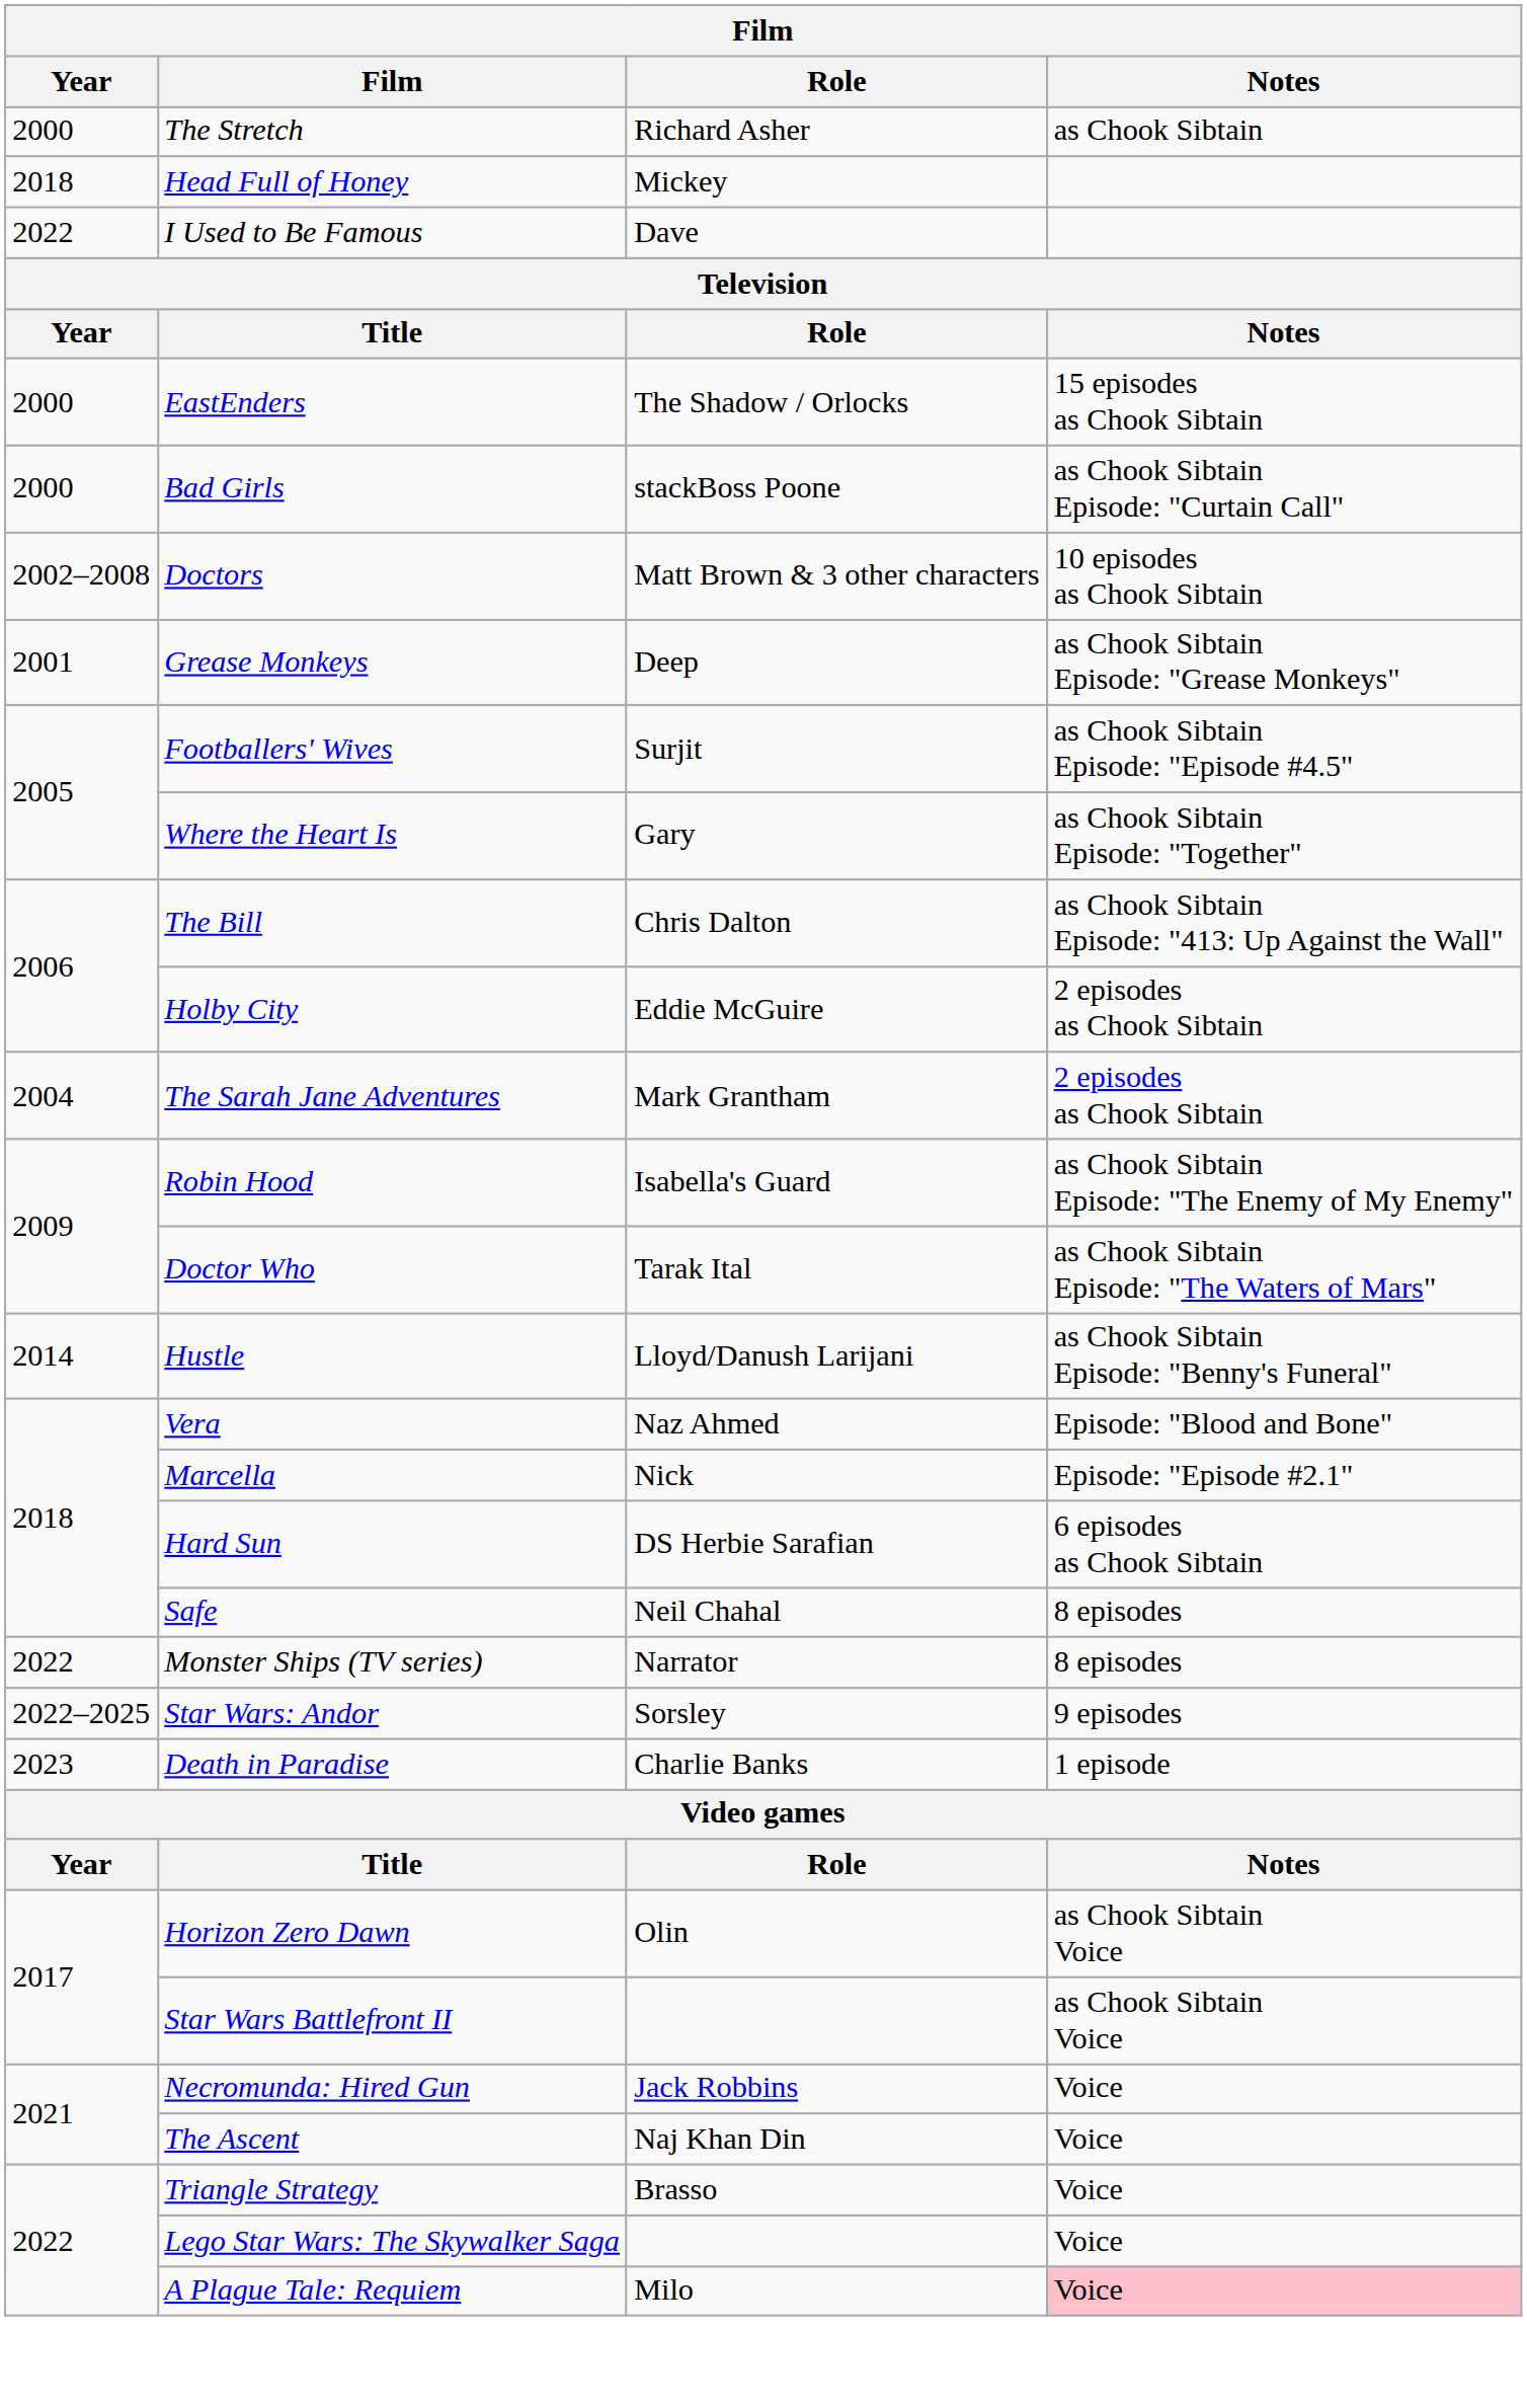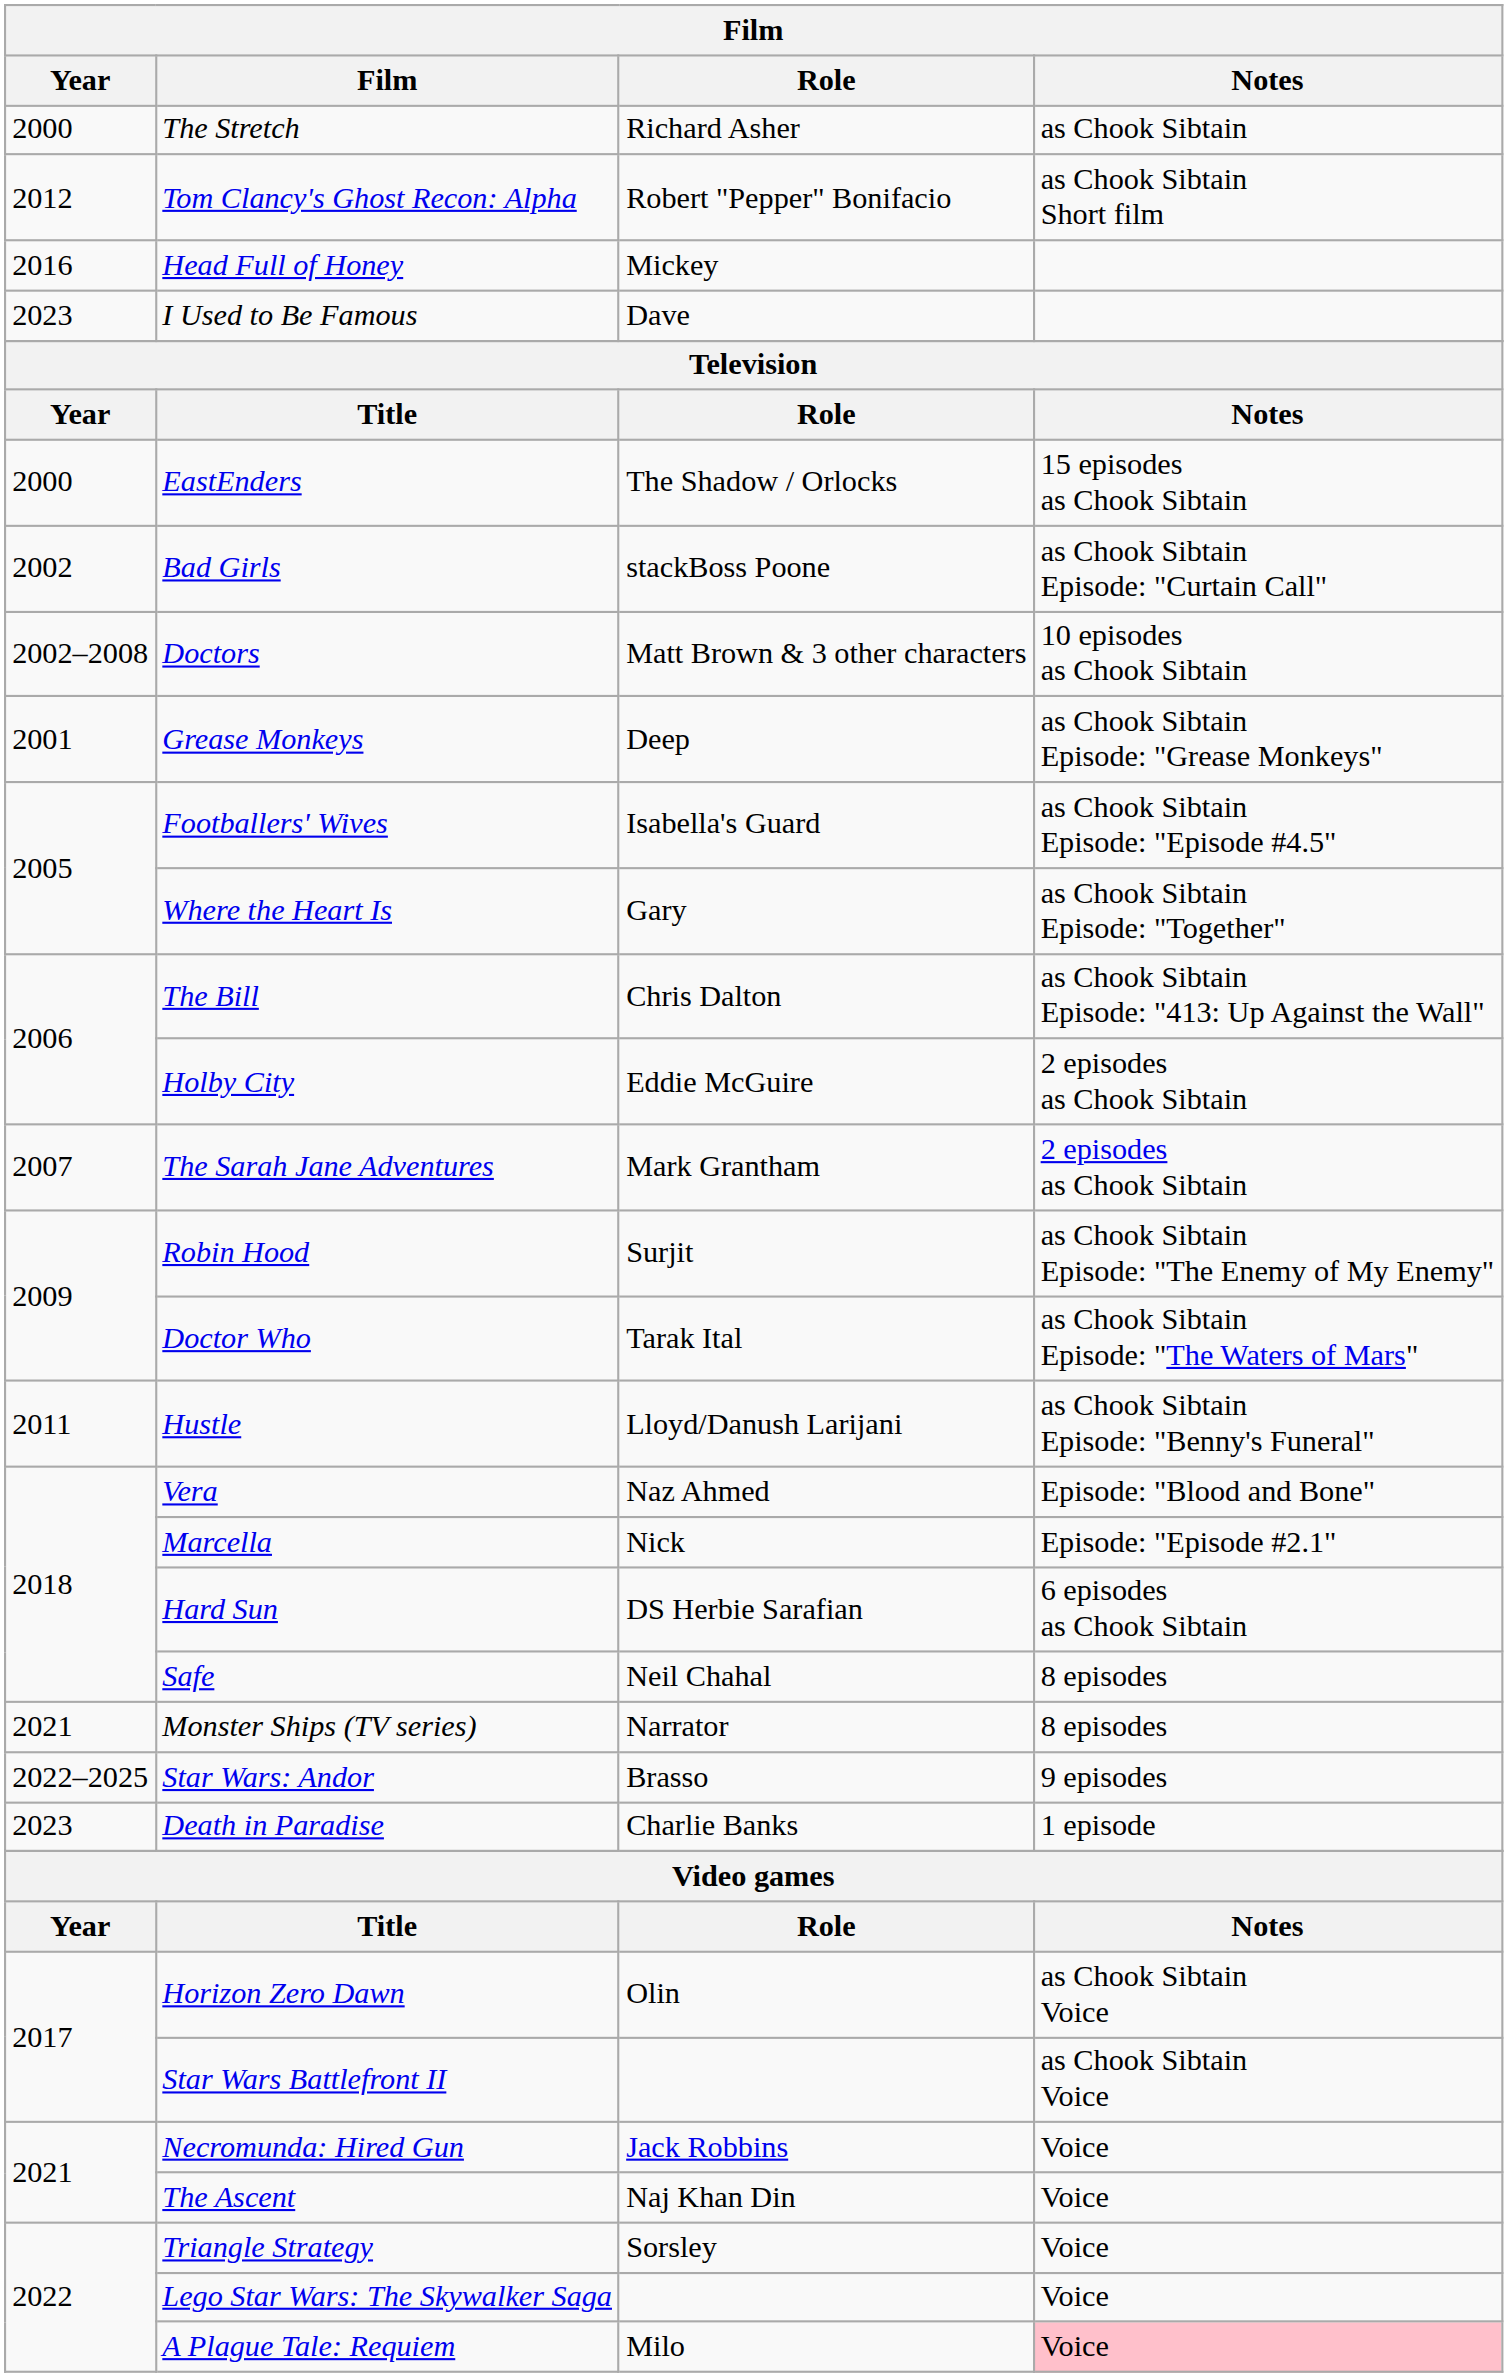+ row: 2012 | Tom Clancy's Ghost Recon: Alpha | Robert "Pepper" Bonifacio | as Chook Sibtain Short film
Head Full of Honey | Year: 2018 -> 2016
I Used to Be Famous | Year: 2022 -> 2023
Bad Girls | Year: 2000 -> 2002
Footballers' Wives | Role: Surjit -> Isabella's Guard
The Sarah Jane Adventures | Year: 2004 -> 2007
Robin Hood | Role: Isabella's Guard -> Surjit
Hustle | Year: 2014 -> 2011
Monster Ships (TV series) | Year: 2022 -> 2021
Star Wars: Andor | Role: Sorsley -> Brasso
Triangle Strategy | Role: Brasso -> Sorsley
